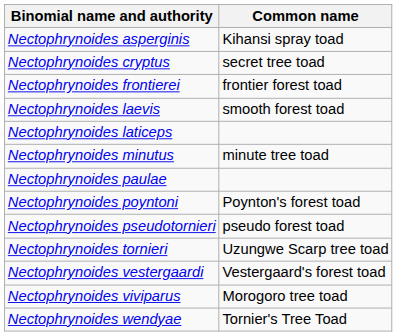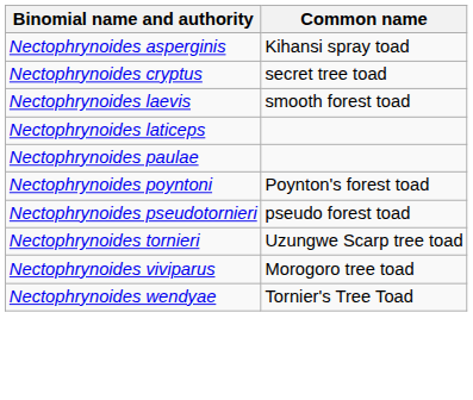- row: Nectophrynoides frontierei | frontier forest toad
- row: Nectophrynoides minutus | minute tree toad
- row: Nectophrynoides vestergaardi | Vestergaard's forest toad
